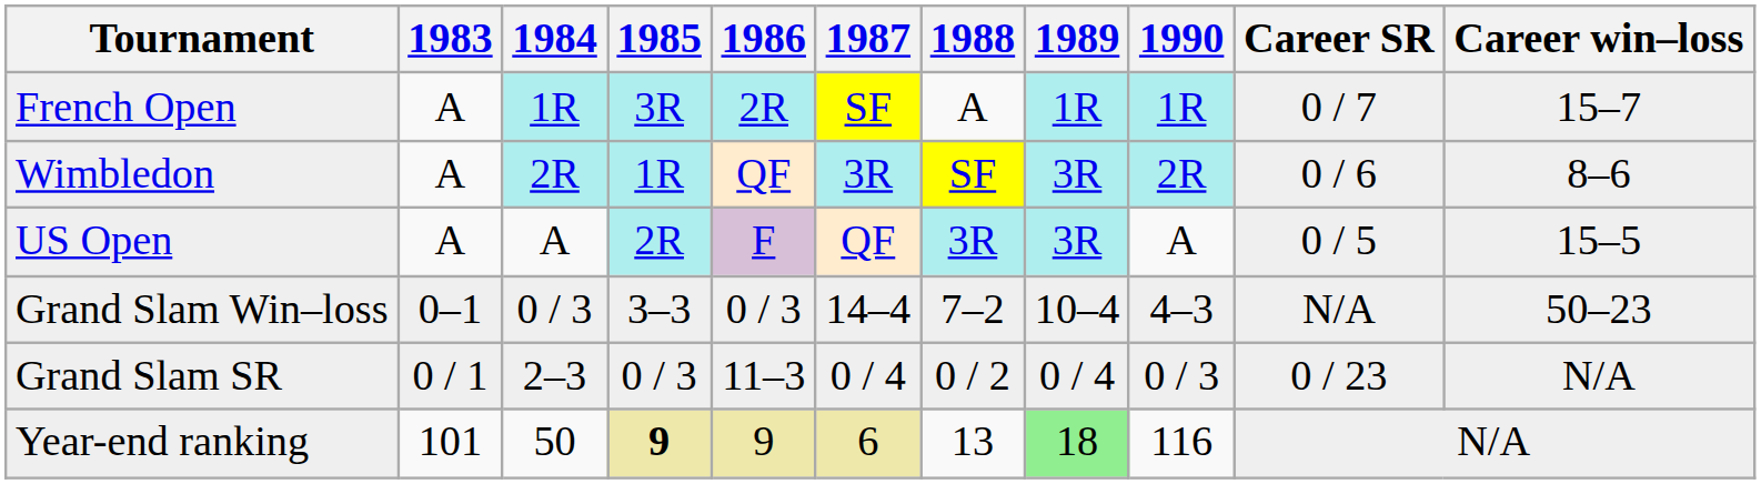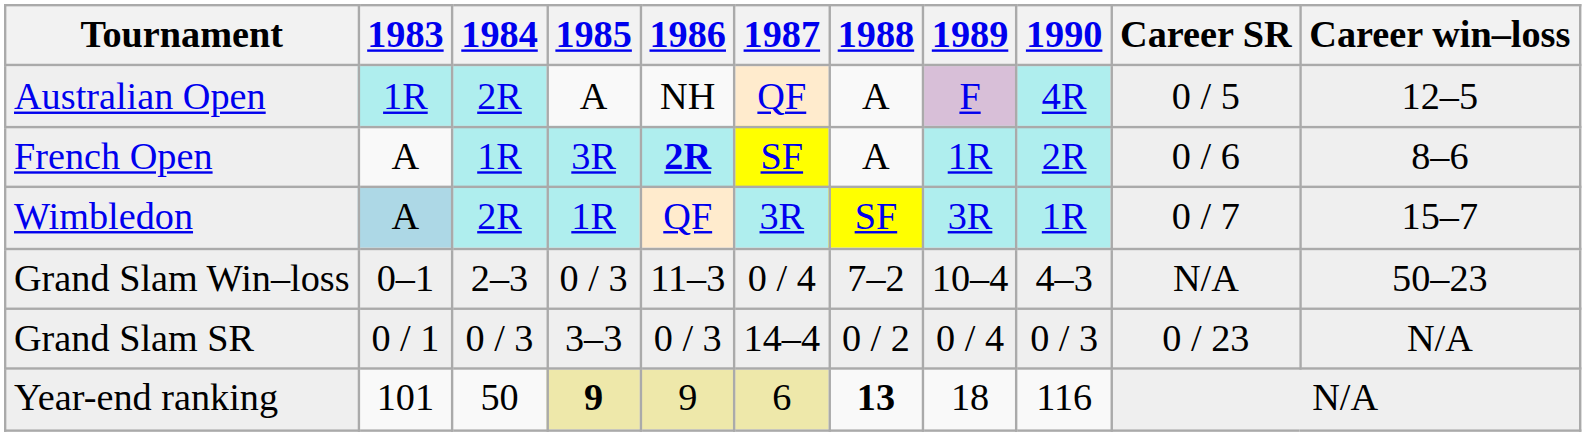+ row: Australian Open | 1R | 2R | A | NH | QF | A | F | 4R | 0 / 5 | 12–5
French Open | 1986: normal -> bold
French Open | 1990: 1R -> 2R
French Open | Career SR: 0 / 7 -> 0 / 6
French Open | Career win–loss: 15–7 -> 8–6
Wimbledon | 1983: no background -> lightblue background
Wimbledon | 1990: 2R -> 1R
Wimbledon | Career SR: 0 / 6 -> 0 / 7
Wimbledon | Career win–loss: 8–6 -> 15–7
- row: US Open | A | A | 2R | F | QF | 3R | 3R | A | 0 / 5 | 15–5
Grand Slam Win–loss | 1984: 0 / 3 -> 2–3
Grand Slam Win–loss | 1985: 3–3 -> 0 / 3
Grand Slam Win–loss | 1986: 0 / 3 -> 11–3
Grand Slam Win–loss | 1987: 14–4 -> 0 / 4
Grand Slam SR | 1984: 2–3 -> 0 / 3
Grand Slam SR | 1985: 0 / 3 -> 3–3
Grand Slam SR | 1986: 11–3 -> 0 / 3
Grand Slam SR | 1987: 0 / 4 -> 14–4
Year-end ranking | 1988: normal -> bold
Year-end ranking | 1989: lightgreen background -> no background
